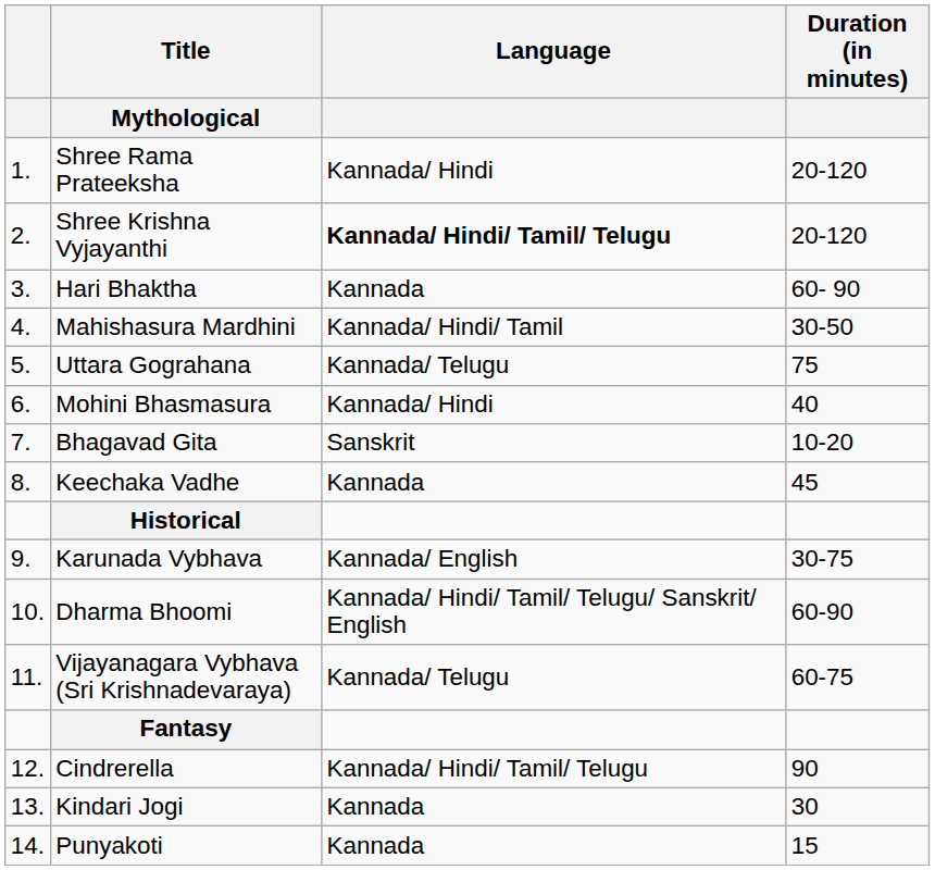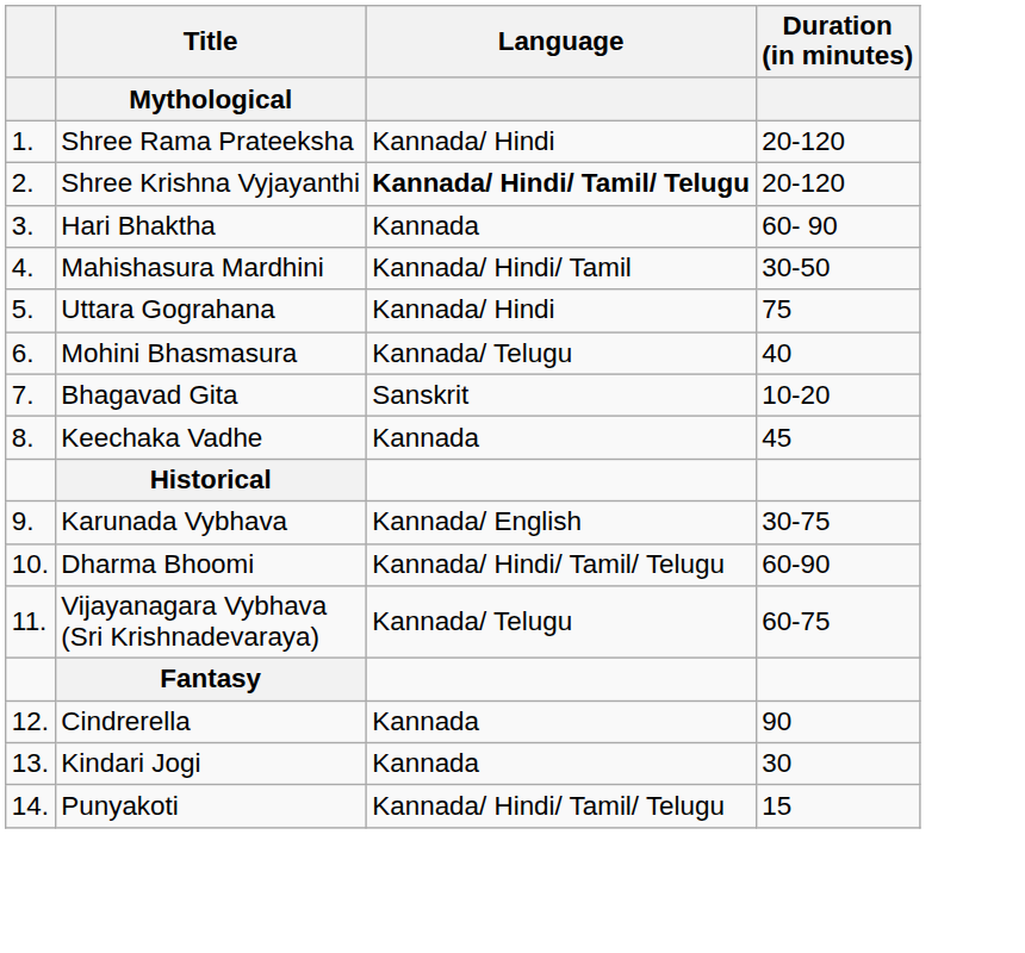Uttara Gograhana | Language: Kannada/ Telugu -> Kannada/ Hindi
Mohini Bhasmasura | Language: Kannada/ Hindi -> Kannada/ Telugu
Dharma Bhoomi | Language: Kannada/ Hindi/ Tamil/ Telugu/ Sanskrit/ English -> Kannada/ Hindi/ Tamil/ Telugu
Cindrerella | Language: Kannada/ Hindi/ Tamil/ Telugu -> Kannada
Punyakoti | Language: Kannada -> Kannada/ Hindi/ Tamil/ Telugu
